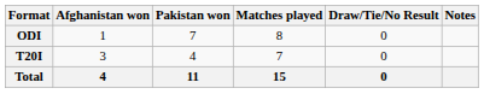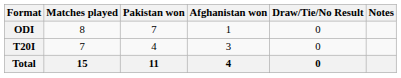columns swapped: Matches played <-> Afghanistan won
